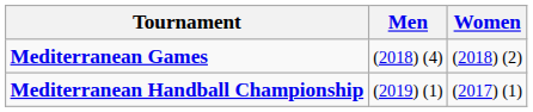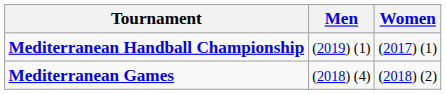rows swapped: Mediterranean Handball Championship <-> Mediterranean Games
